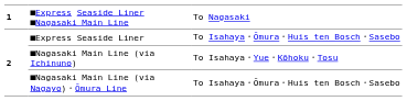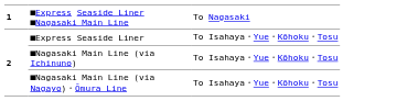■Express Seaside Liner | column 3: To Isahaya・Ōmura・Huis ten Bosch・Sasebo -> To Isahaya・Yue・Kōhoku・Tosu
■Nagasaki Main Line (via Nagayo)・Ōmura Line | column 3: To Isahaya・Ōmura・Huis ten Bosch・Sasebo -> To Isahaya・Yue・Kōhoku・Tosu
